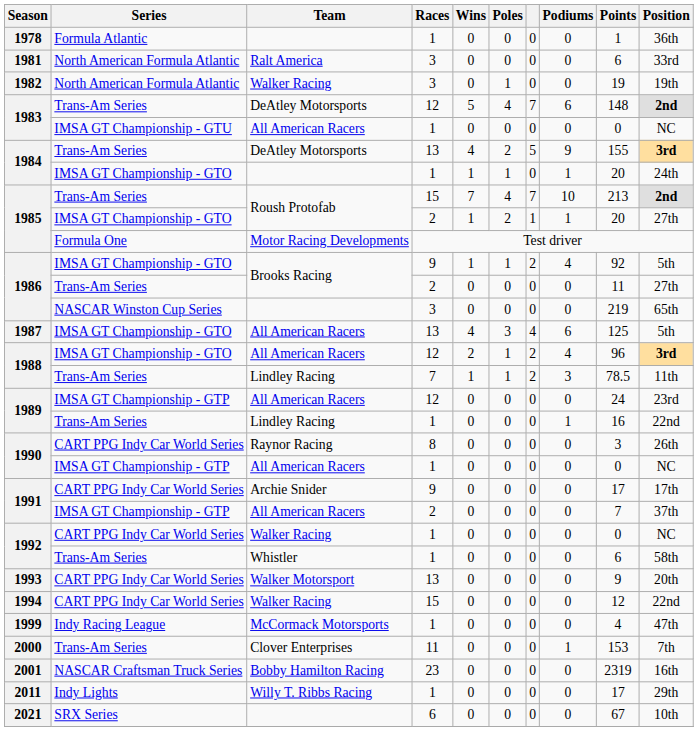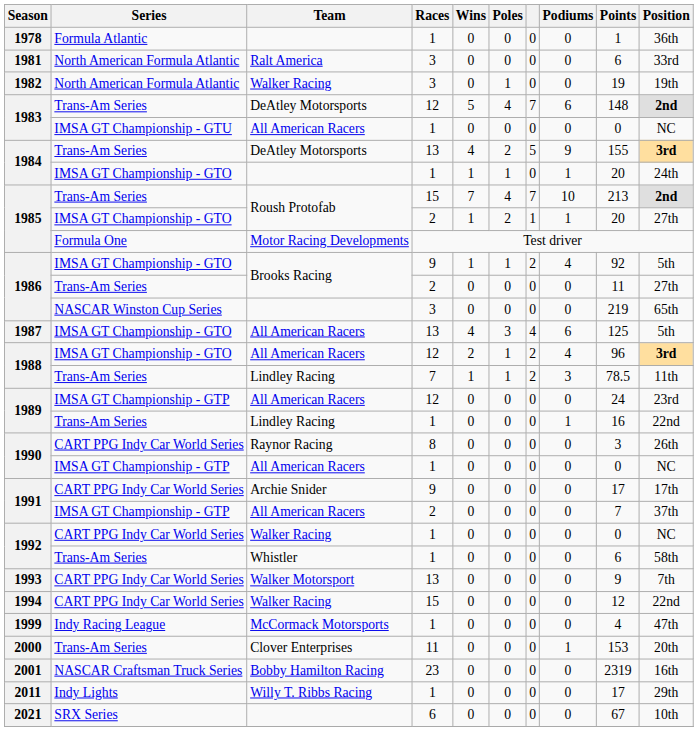1993 | Position: 20th -> 7th
2000 | Position: 7th -> 20th
